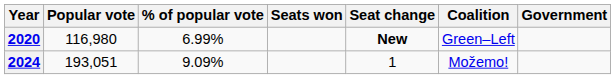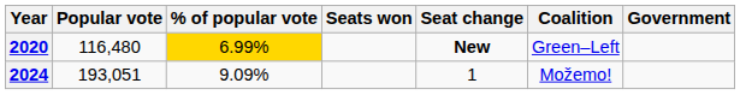2020 | Popular vote: 116,980 -> 116,480
2020 | % of popular vote: no background -> gold background
